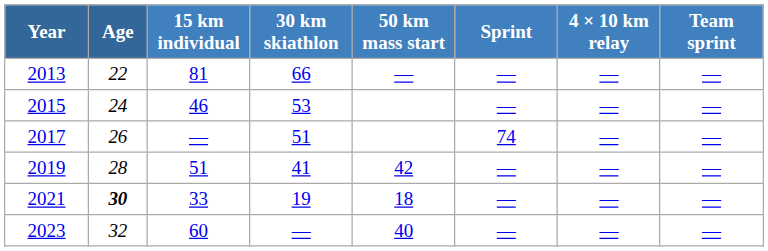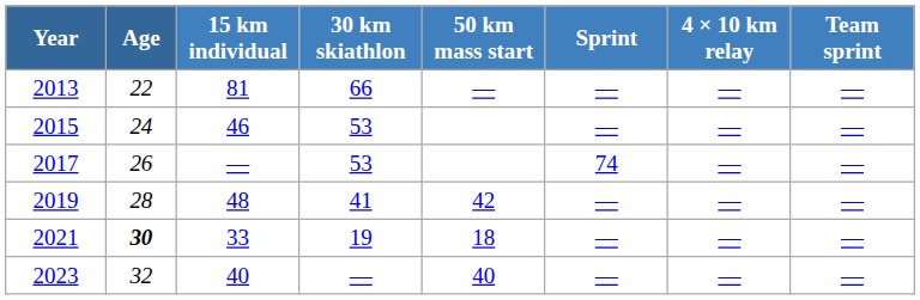2017 | 30 km skiathlon: 51 -> 53
2019 | 15 km individual: 51 -> 48
2023 | 15 km individual: 60 -> 40
